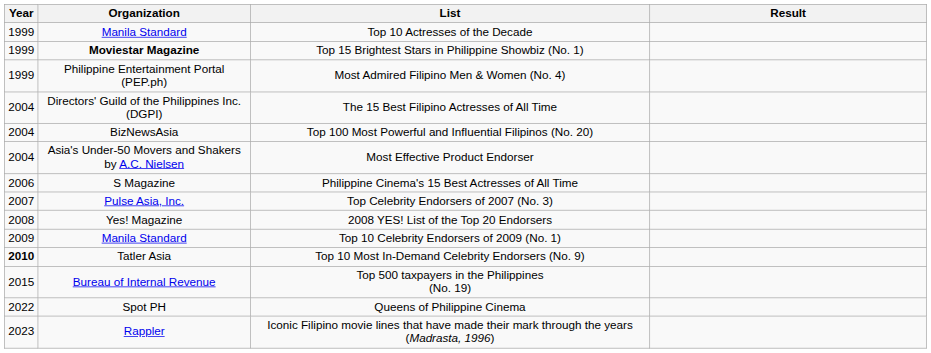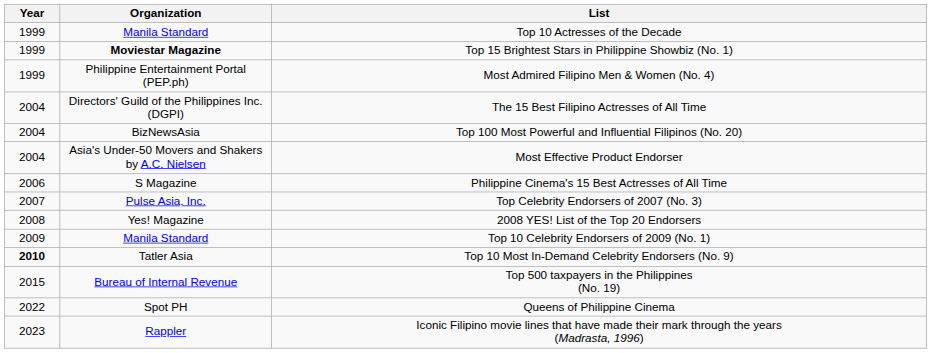- column: Result
